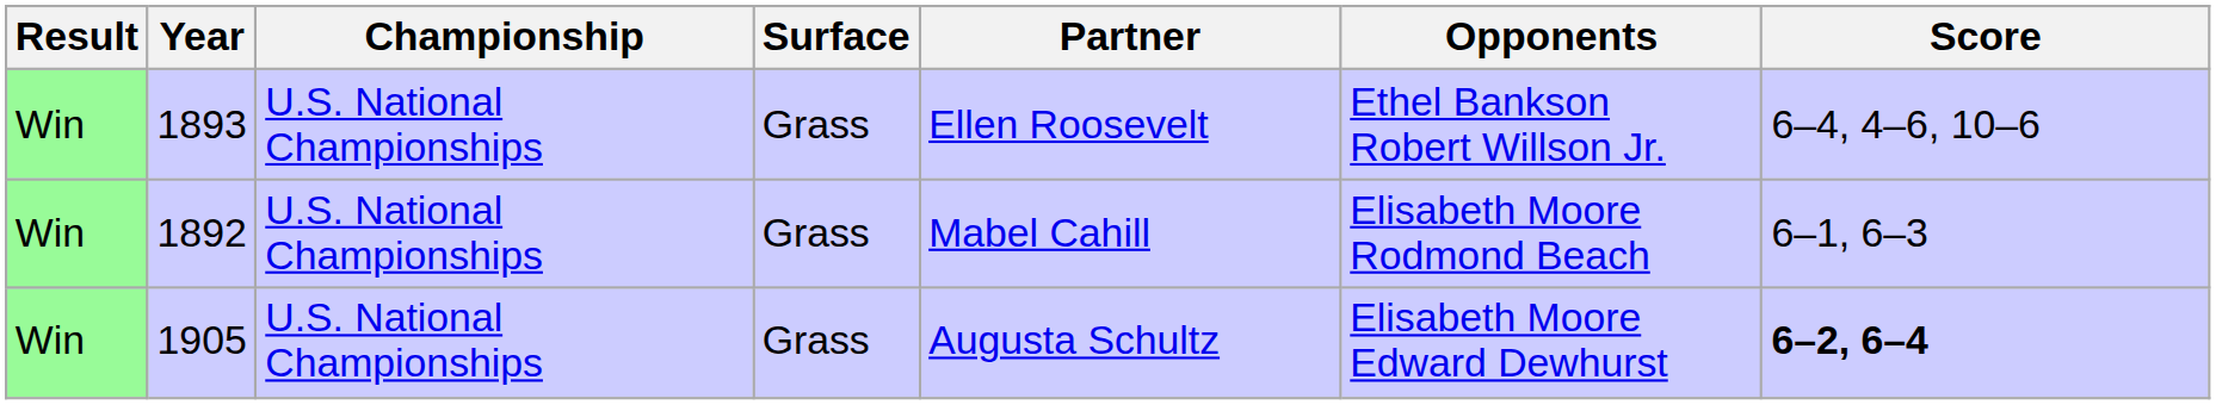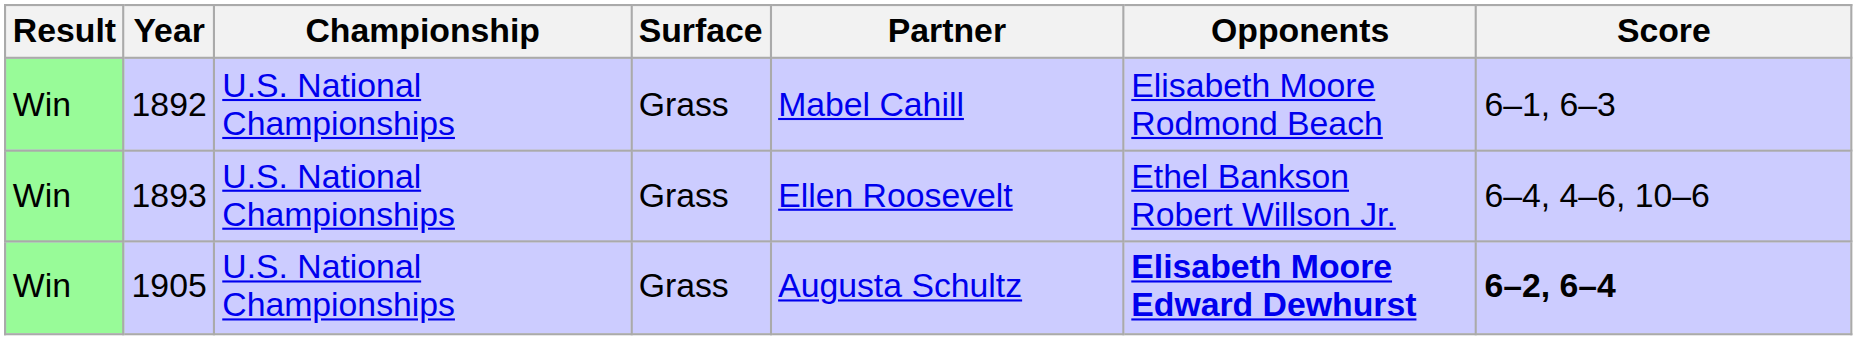rows swapped: 1892 <-> 1893
1905 | Opponents: normal -> bold
